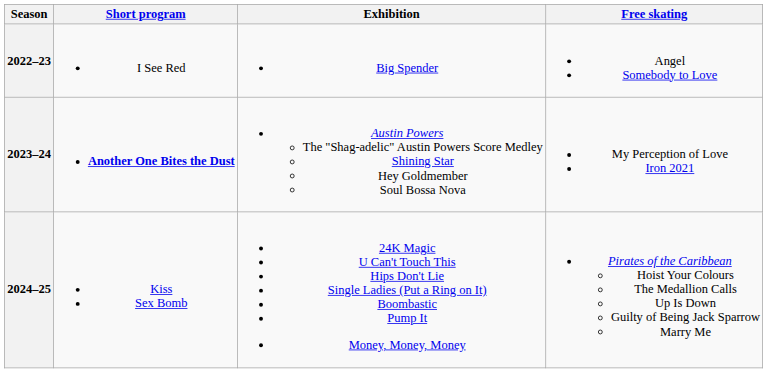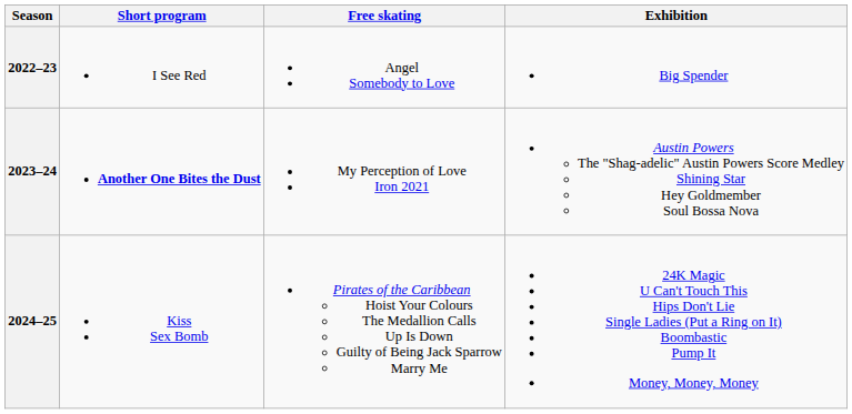columns swapped: Free skating <-> Exhibition
